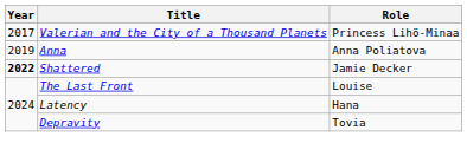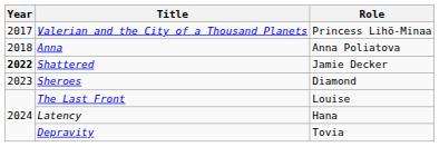Anna | Year: 2019 -> 2018
+ row: 2023 | Sheroes | Diamond
